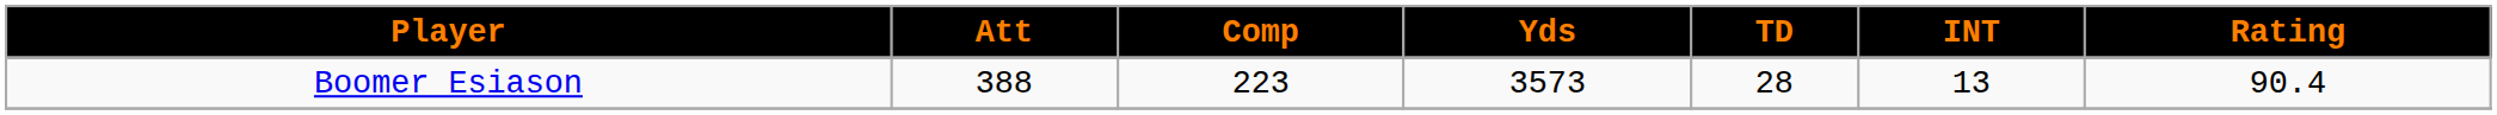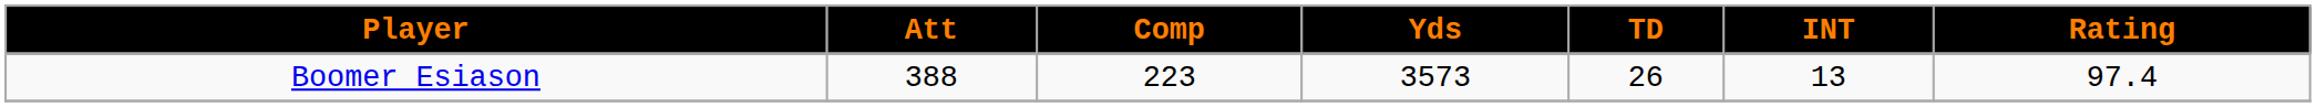Boomer Esiason | TD: 28 -> 26
Boomer Esiason | Rating: 90.4 -> 97.4
